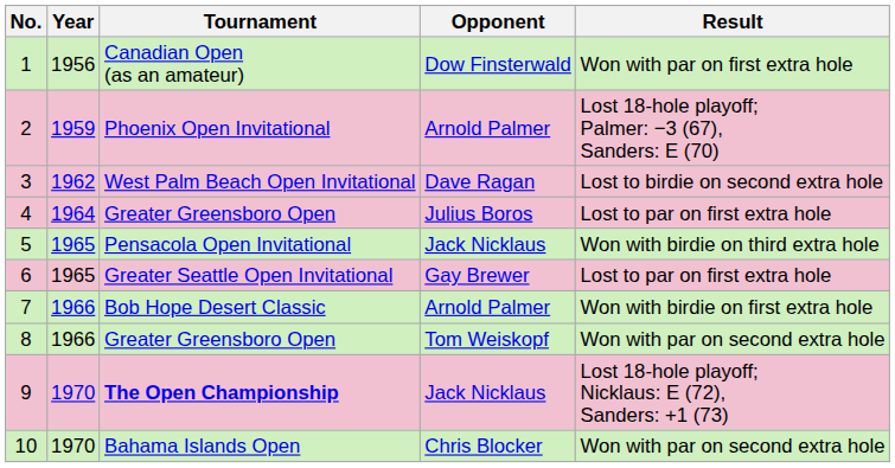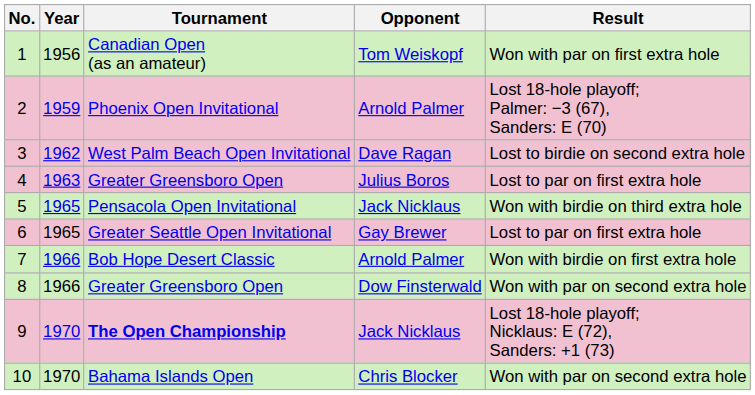Canadian Open (as an amateur) | Opponent: Dow Finsterwald -> Tom Weiskopf
4 / Greater Greensboro Open | Year: 1964 -> 1963
8 / Greater Greensboro Open | Opponent: Tom Weiskopf -> Dow Finsterwald
